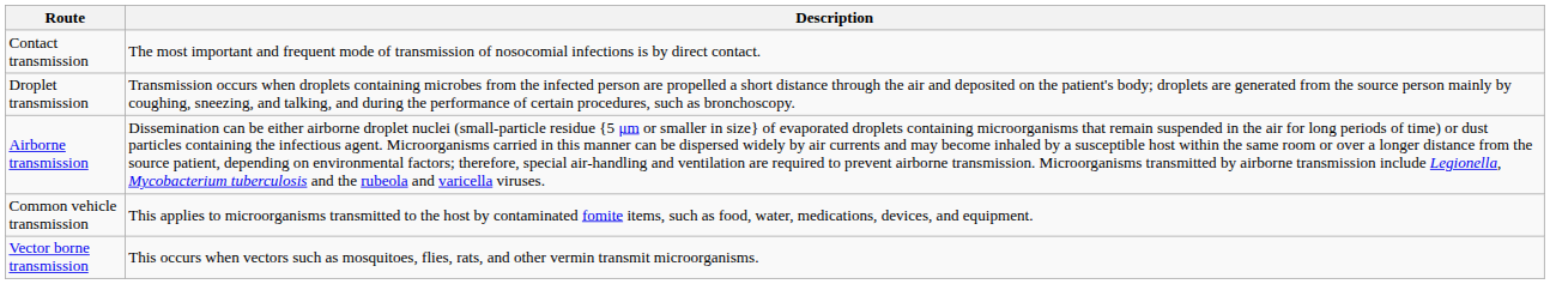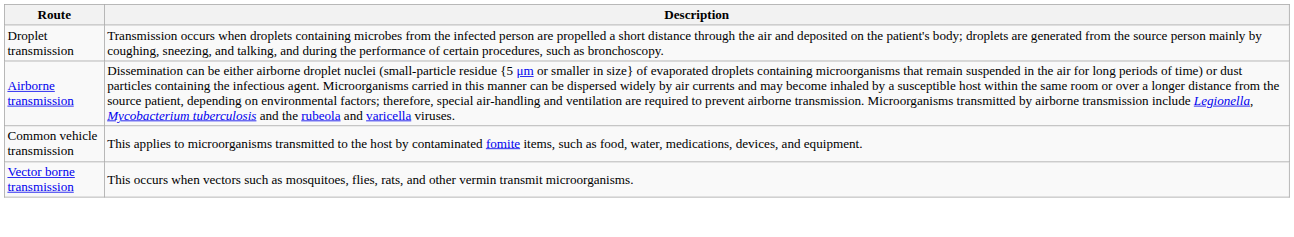- row: Contact transmission | The most important and frequent mode of transmission of nosocomial infections is by direct contact.
